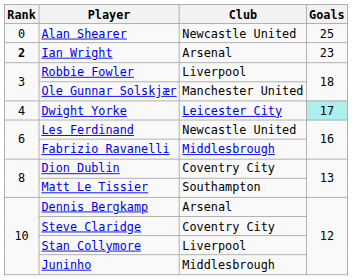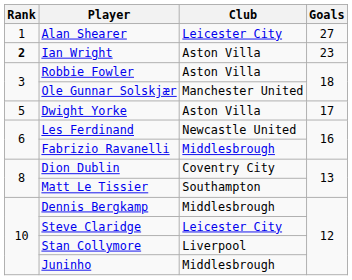Alan Shearer | Rank: 0 -> 1
Alan Shearer | Club: Newcastle United -> Leicester City
Alan Shearer | Goals: 25 -> 27
Ian Wright | Club: Arsenal -> Aston Villa
Robbie Fowler | Club: Liverpool -> Aston Villa
Dwight Yorke | Rank: 4 -> 5
Dwight Yorke | Club: Leicester City -> Aston Villa
Dwight Yorke | Goals: paleturquoise background -> no background
Dennis Bergkamp | Club: Arsenal -> Middlesbrough
Steve Claridge | Club: Coventry City -> Leicester City
